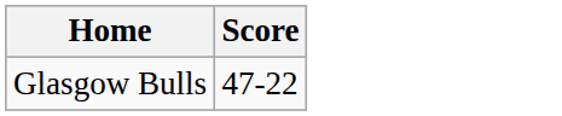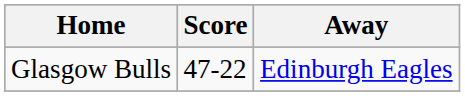+ column: Away | Edinburgh Eagles
